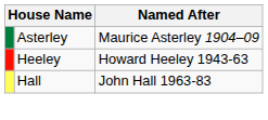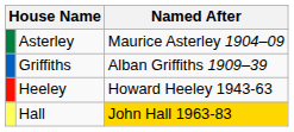+ row: Griffiths | Alban Griffiths 1909–39
Hall | Named After: no background -> gold background
